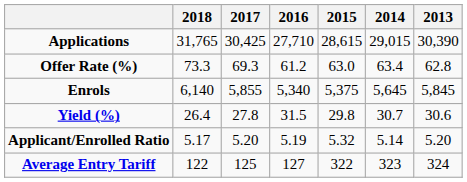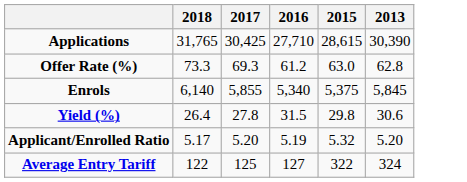- column: 2014 | 29,015 | 63.4 | 5,645 | 30.7 | 5.14 | 323
